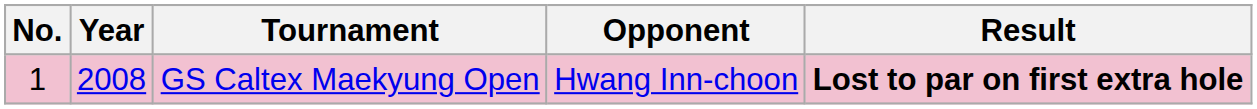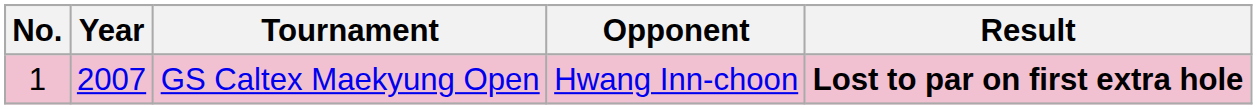GS Caltex Maekyung Open | Year: 2008 -> 2007
